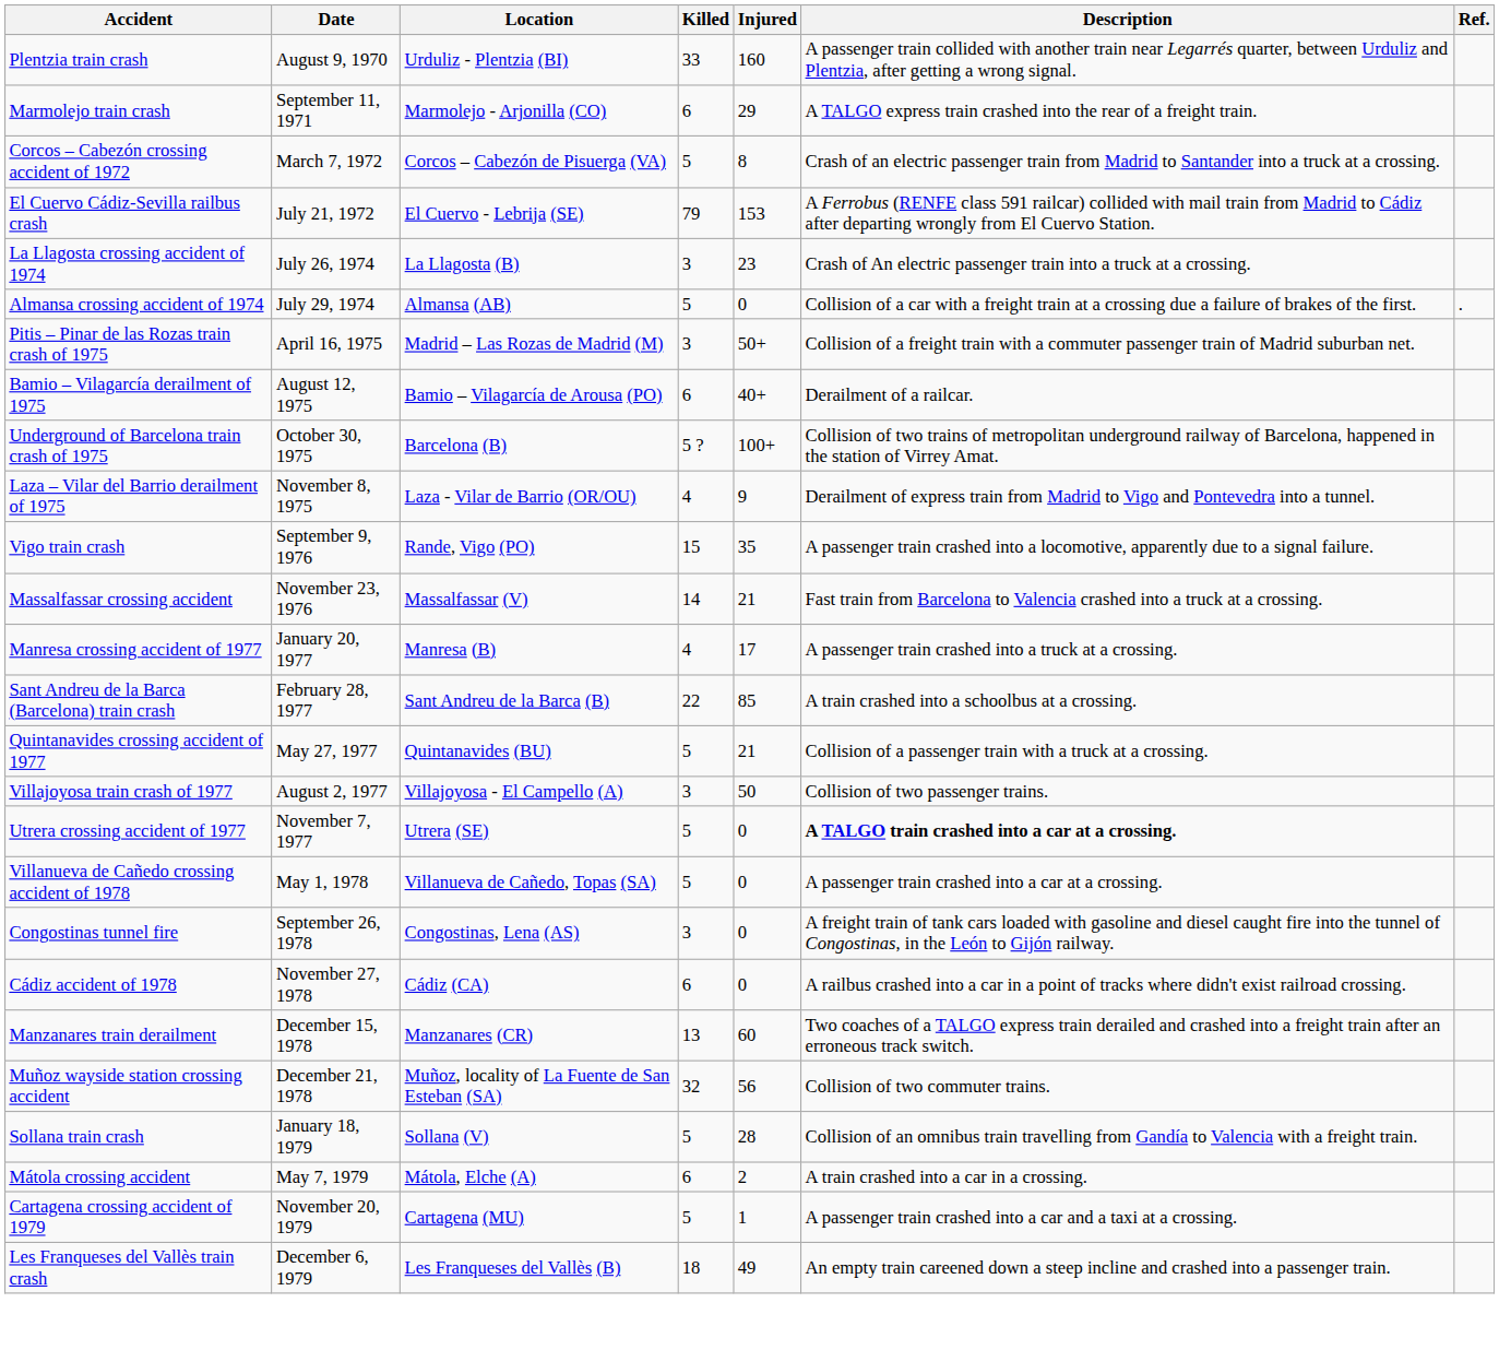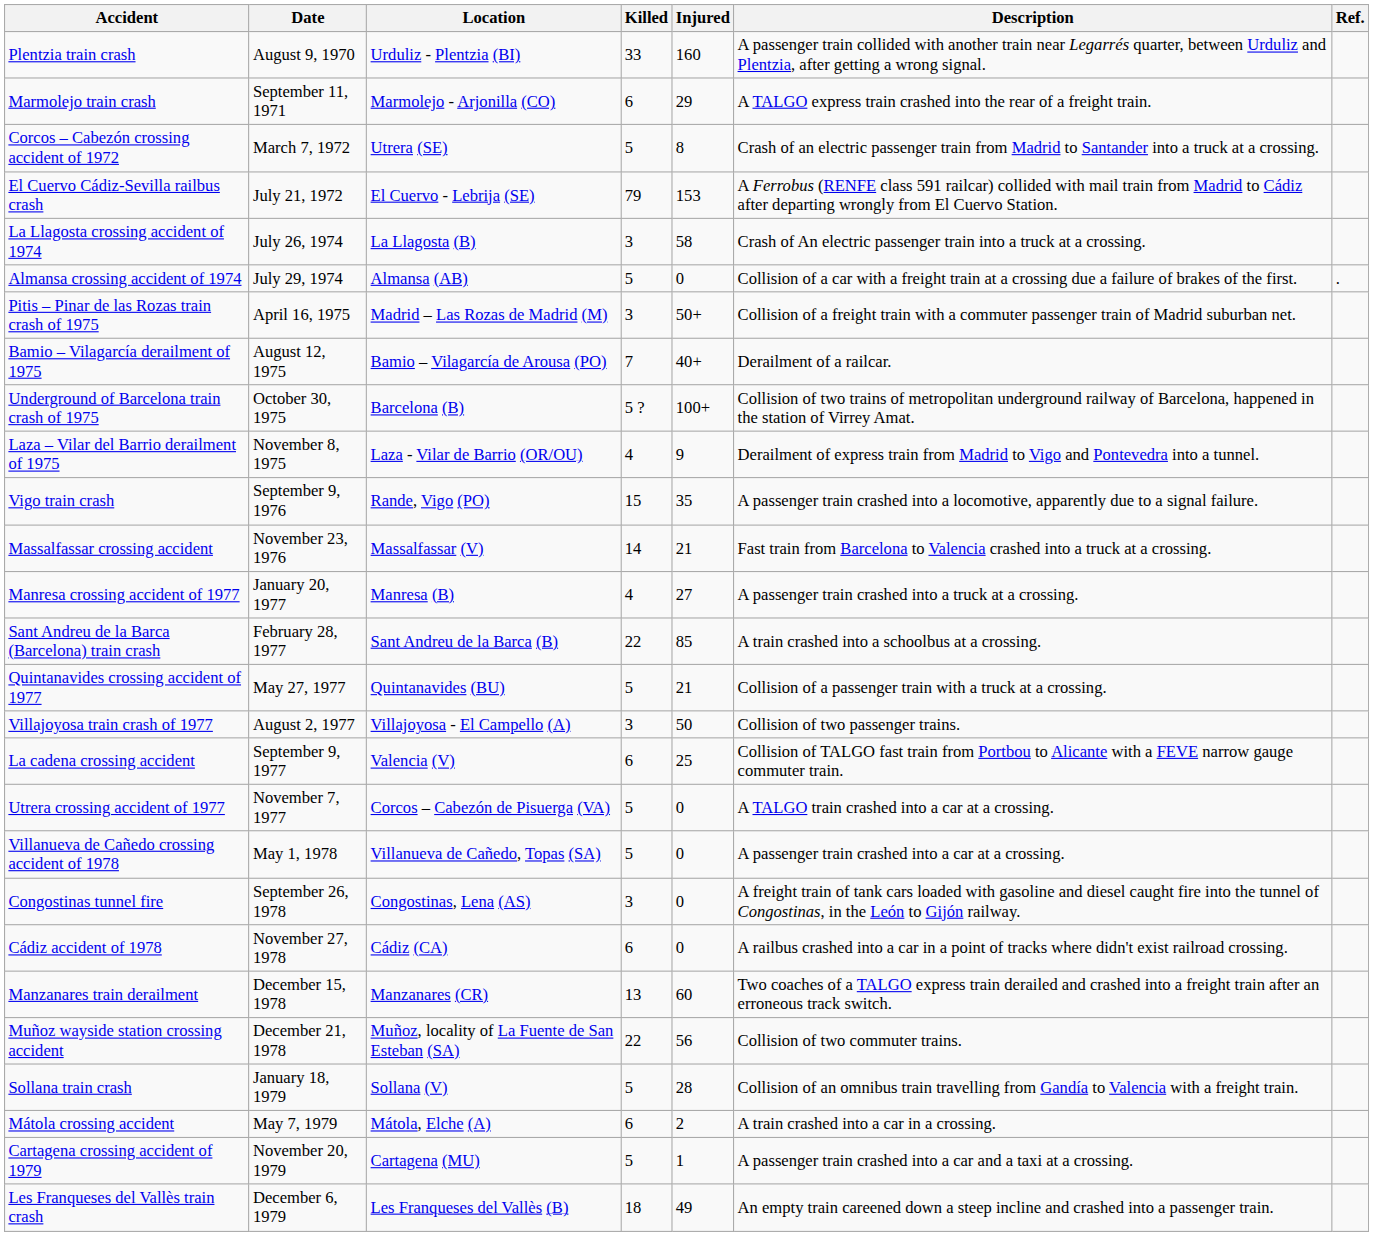Corcos – Cabezón crossing accident of 1972 | Location: Corcos – Cabezón de Pisuerga (VA) -> Utrera (SE)
La Llagosta crossing accident of 1974 | Injured: 23 -> 58
Bamio – Vilagarcía derailment of 1975 | Killed: 6 -> 7
Manresa crossing accident of 1977 | Injured: 17 -> 27
+ row: La cadena crossing accident | September 9, 1977 | Valencia (V) | 6 | 25 | Collision of TALGO fast train from Portbou to Alicante with a FEVE narrow gauge commuter train.
Utrera crossing accident of 1977 | Location: Utrera (SE) -> Corcos – Cabezón de Pisuerga (VA)
Utrera crossing accident of 1977 | Description: bold -> normal
Muñoz wayside station crossing accident | Killed: 32 -> 22
